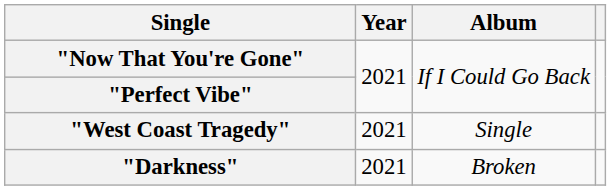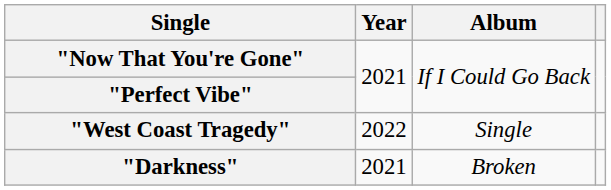"West Coast Tragedy" | Year: 2021 -> 2022
